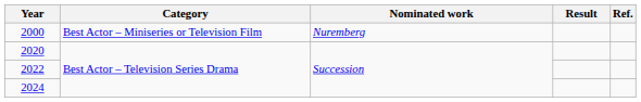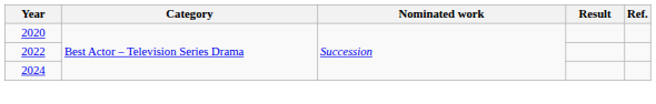- row: 2000 | Best Actor – Miniseries or Television Film | Nuremberg
